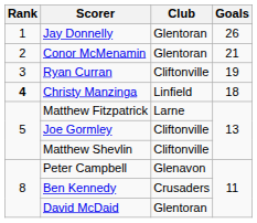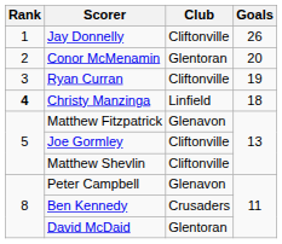Jay Donnelly | Club: Glentoran -> Cliftonville
Conor McMenamin | Goals: 21 -> 20
Matthew Fitzpatrick | Club: Larne -> Glenavon
